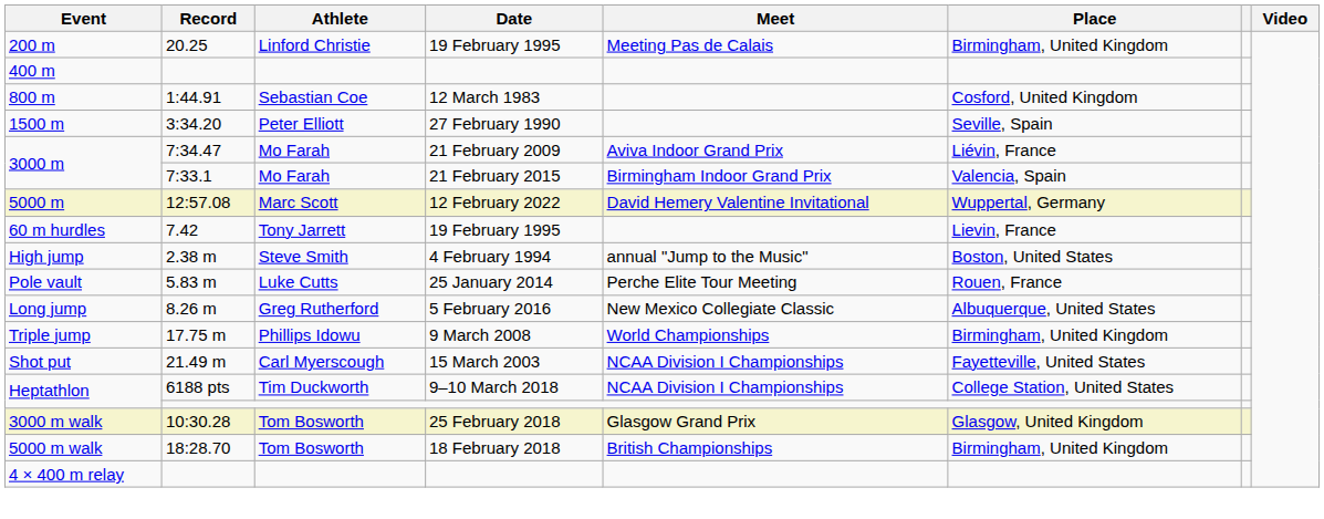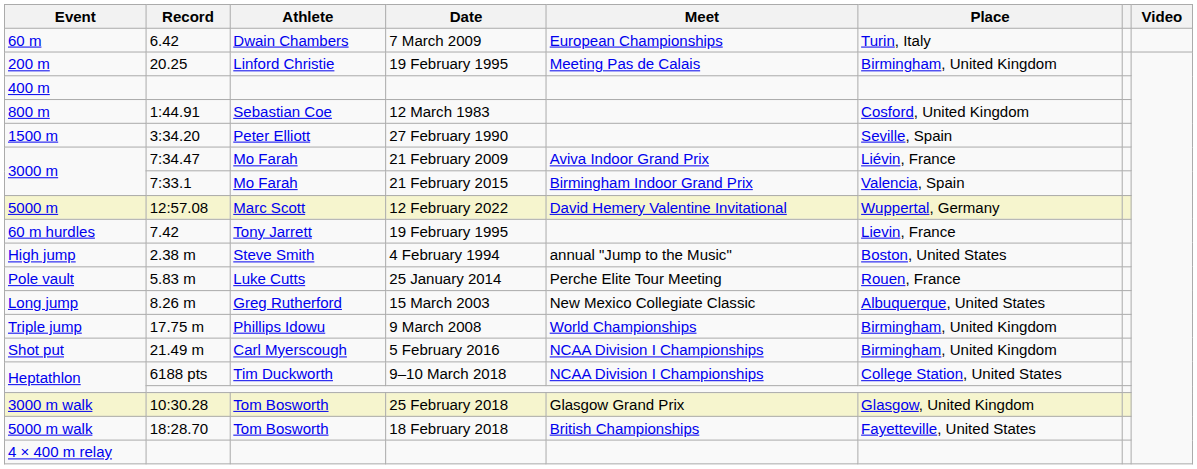+ row: 60 m | 6.42 | Dwain Chambers | 7 March 2009 | European Championships | Turin, Italy
Long jump | Date: 5 February 2016 -> 15 March 2003
Shot put | Date: 15 March 2003 -> 5 February 2016
Shot put | Place: Fayetteville, United States -> Birmingham, United Kingdom
5000 m walk | Place: Birmingham, United Kingdom -> Fayetteville, United States
